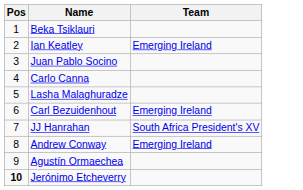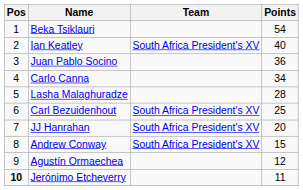+ column: Points | 54 | 40 | 36 | 34 | 28 | 25 | 20 | 15 | 12 | 11
Ian Keatley | Team: Emerging Ireland -> South Africa President's XV
Carl Bezuidenhout | Team: Emerging Ireland -> South Africa President's XV
Andrew Conway | Team: Emerging Ireland -> South Africa President's XV
